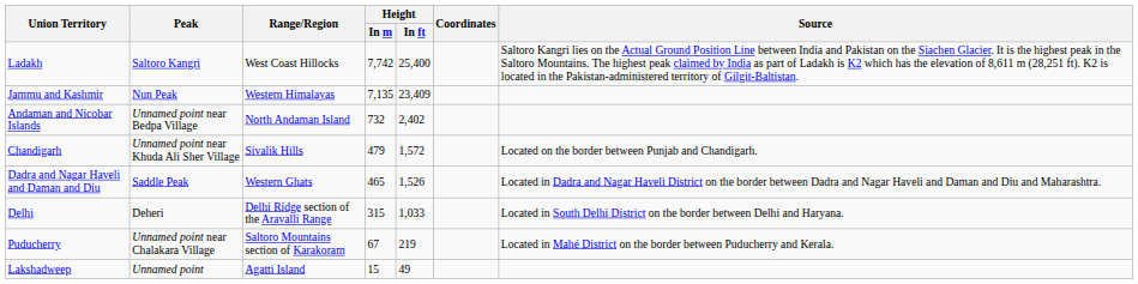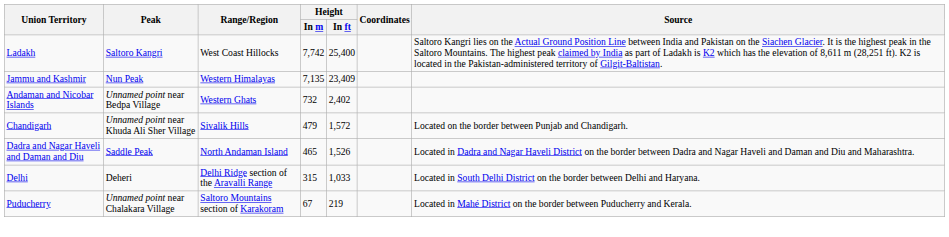Andaman and Nicobar Islands | Range/Region: North Andaman Island -> Western Ghats
Dadra and Nagar Haveli and Daman and Diu | Range/Region: Western Ghats -> North Andaman Island
- row: Lakshadweep | Unnamed point | Agatti Island | 15 | 49
